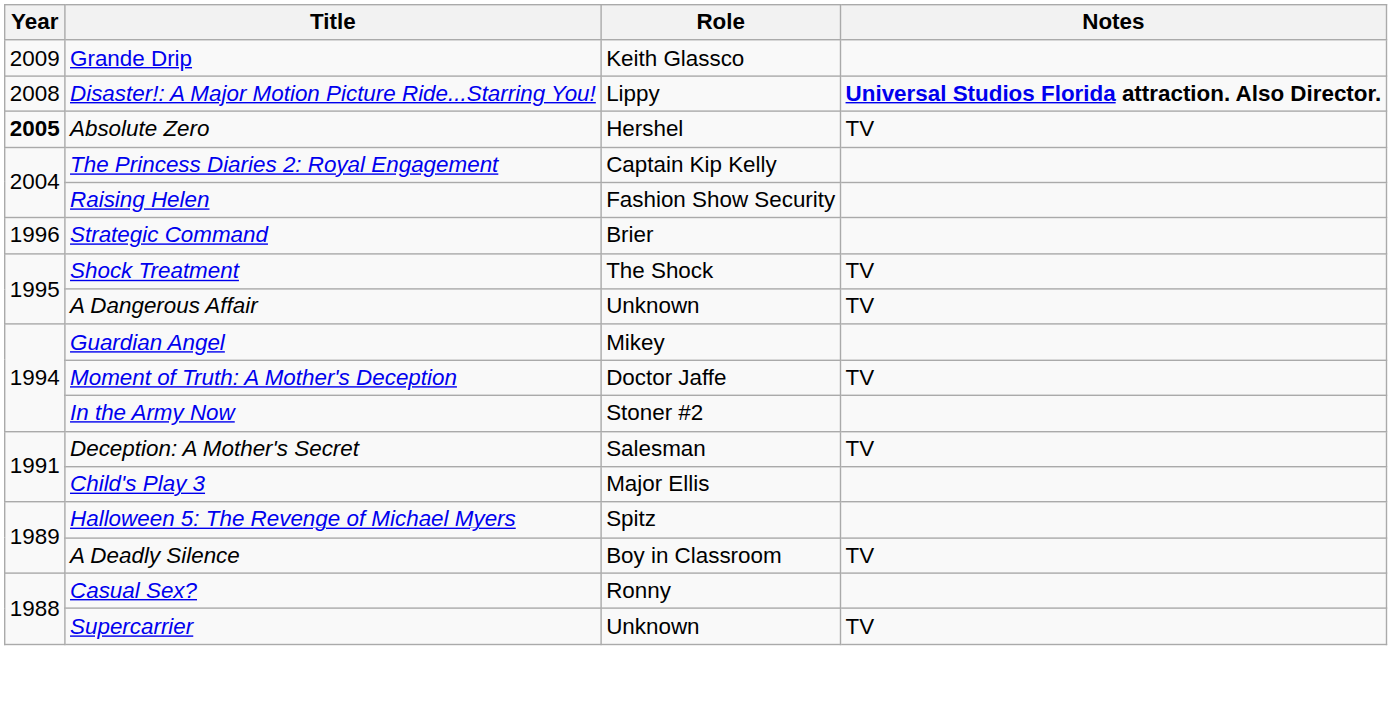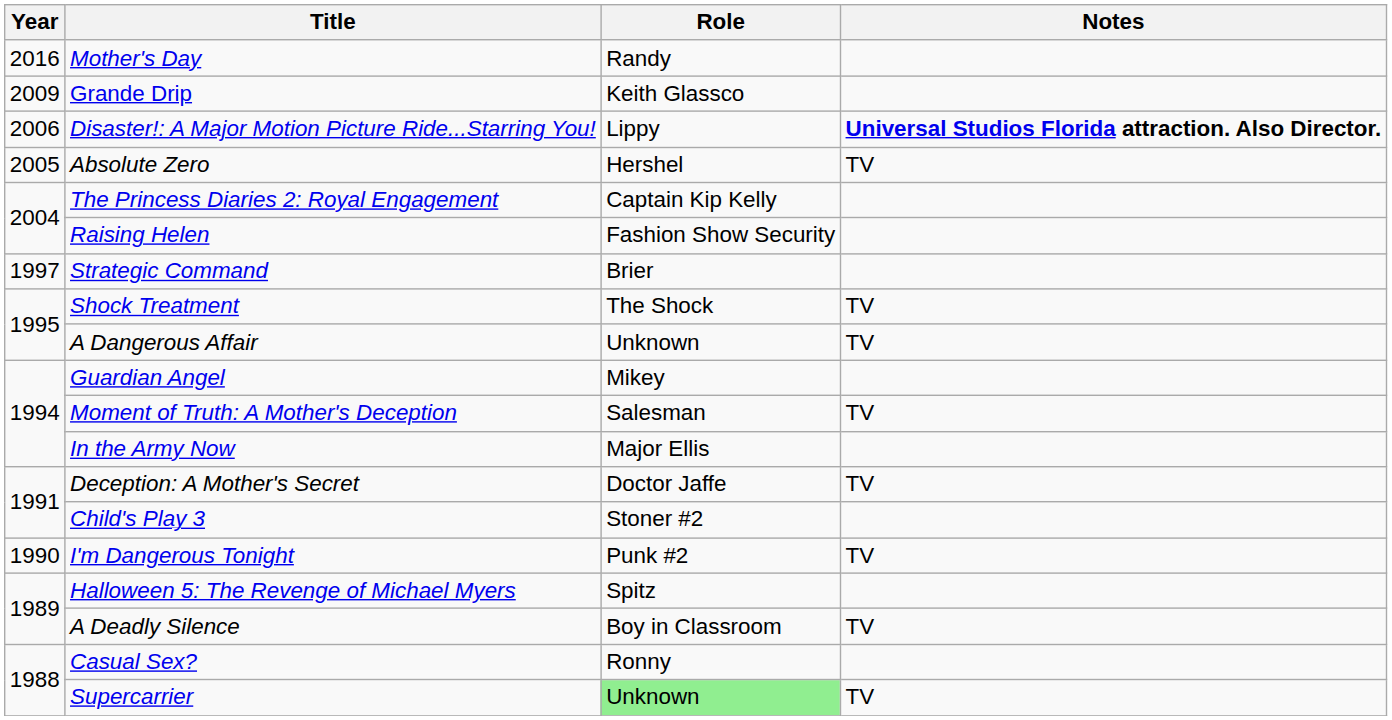+ row: 2016 | Mother's Day | Randy
Disaster!: A Major Motion Picture Ride...Starring You! | Year: 2008 -> 2006
Absolute Zero | Year: bold -> normal
Strategic Command | Year: 1996 -> 1997
Moment of Truth: A Mother's Deception | Role: Doctor Jaffe -> Salesman
In the Army Now | Role: Stoner #2 -> Major Ellis
Deception: A Mother's Secret | Role: Salesman -> Doctor Jaffe
Child's Play 3 | Role: Major Ellis -> Stoner #2
+ row: 1990 | I'm Dangerous Tonight | Punk #2 | TV
Supercarrier | Role: no background -> lightgreen background
